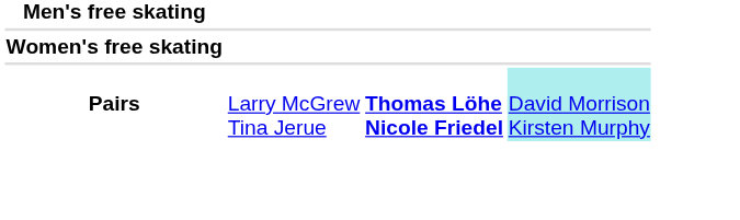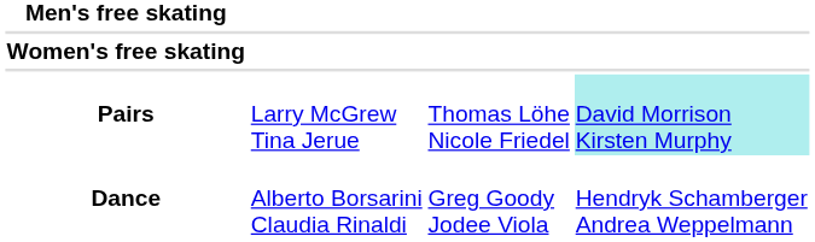Pairs | column 3: bold -> normal
+ row: Dance | Alberto Borsarini Claudia Rinaldi | Greg Goody Jodee Viola | Hendryk Schamberger Andrea Weppelmann
